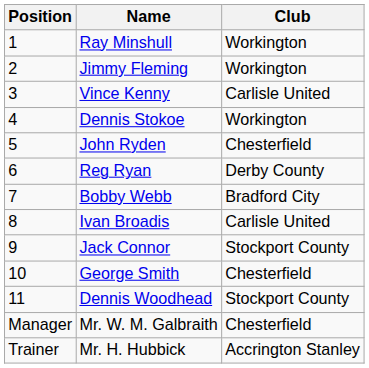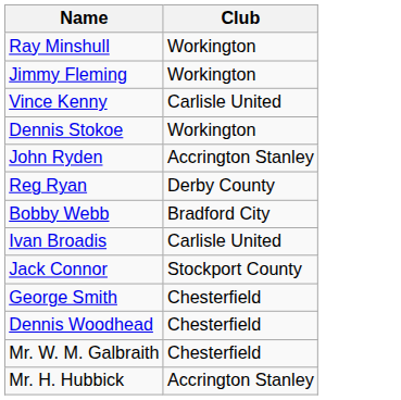- column: Position | 1 | 2 | 3 | 4 | 5 | 6 | 7 | 8 | 9 | 10 | 11 | Manager | Trainer
John Ryden | Club: Chesterfield -> Accrington Stanley
Dennis Woodhead | Club: Stockport County -> Chesterfield
